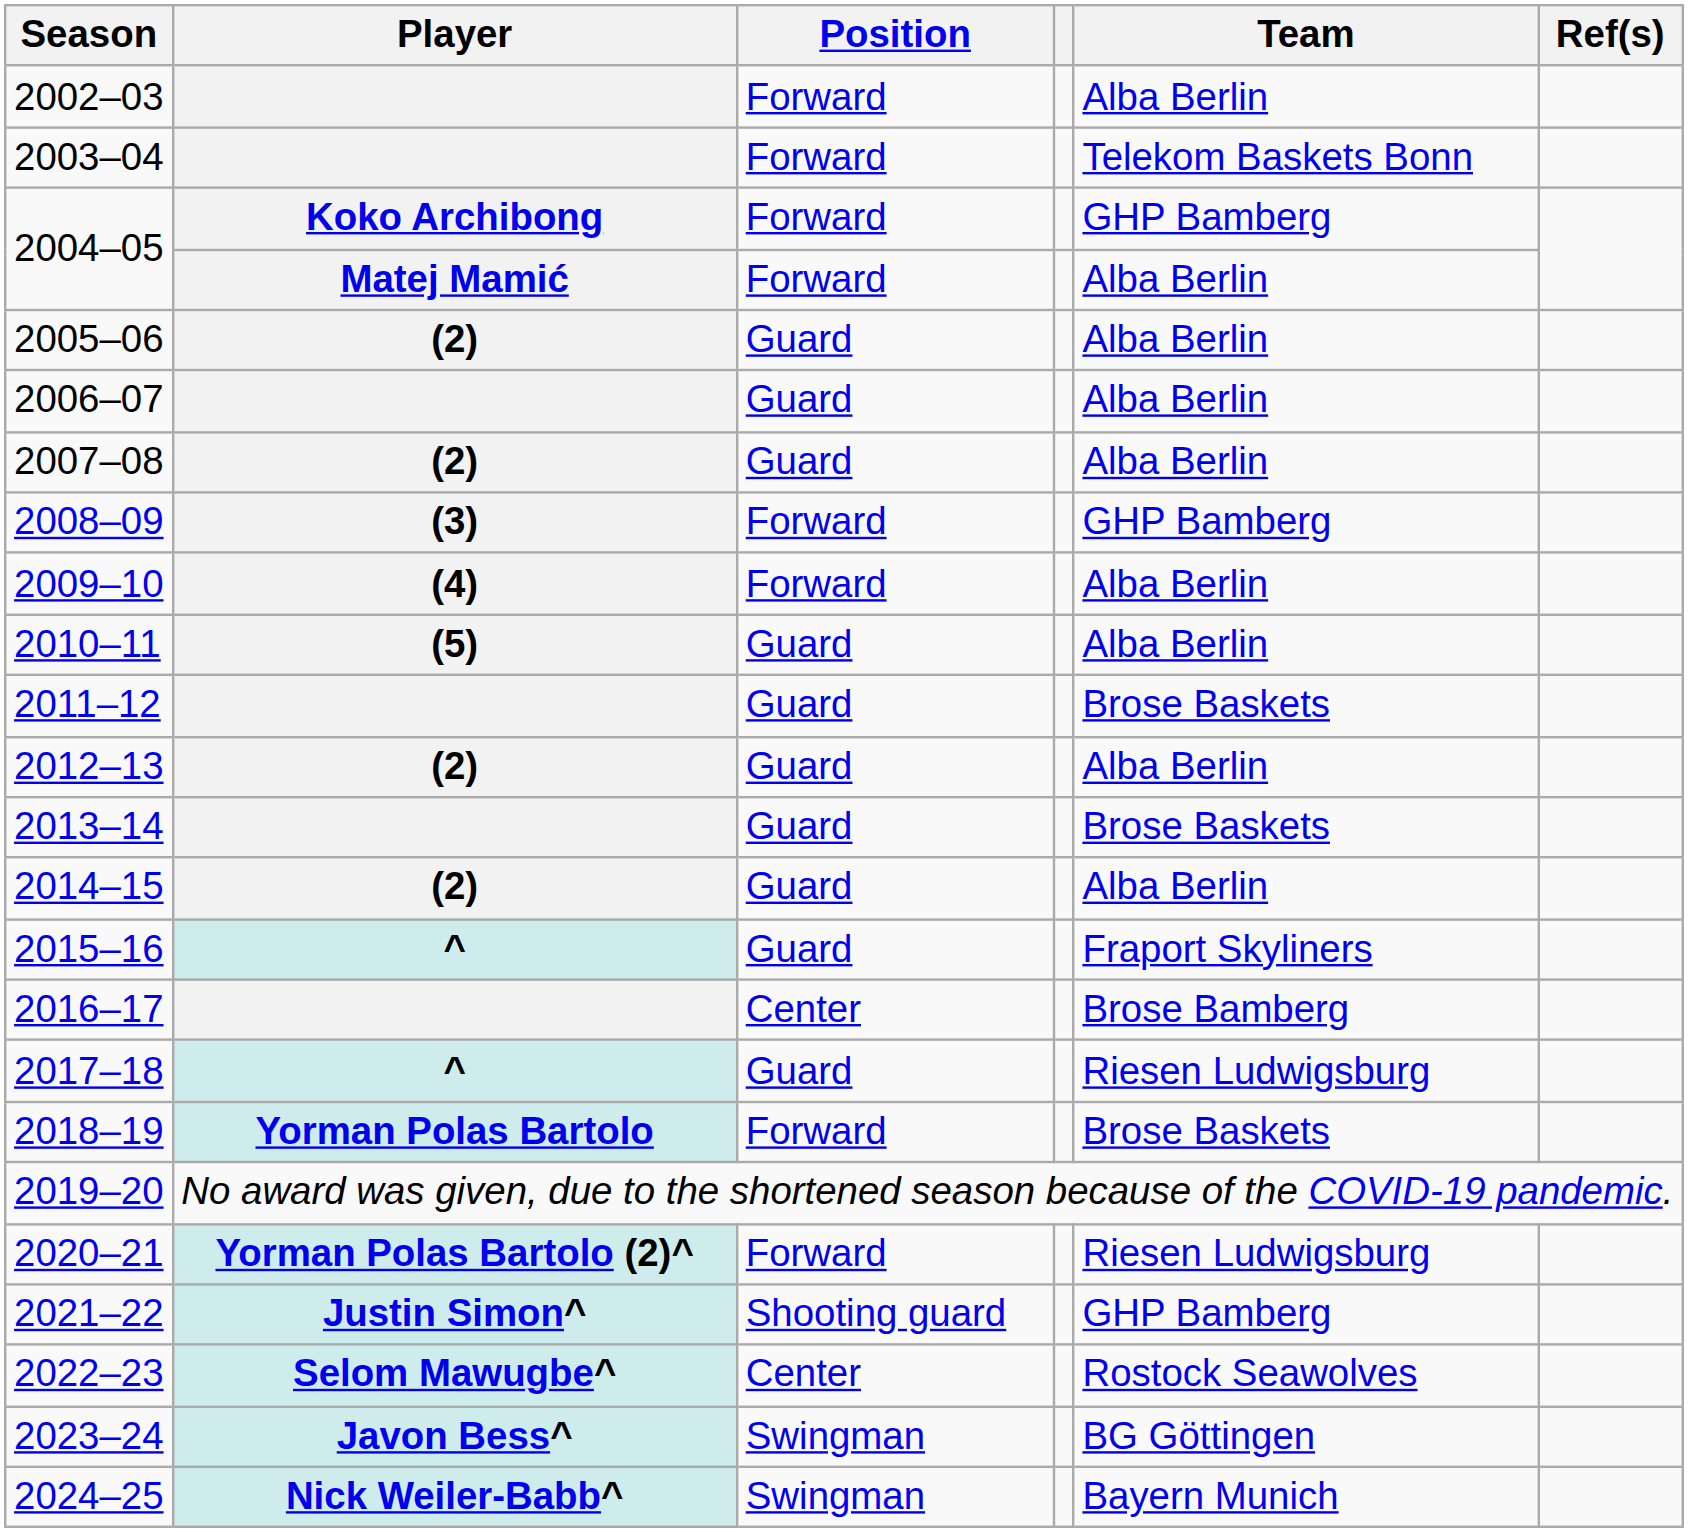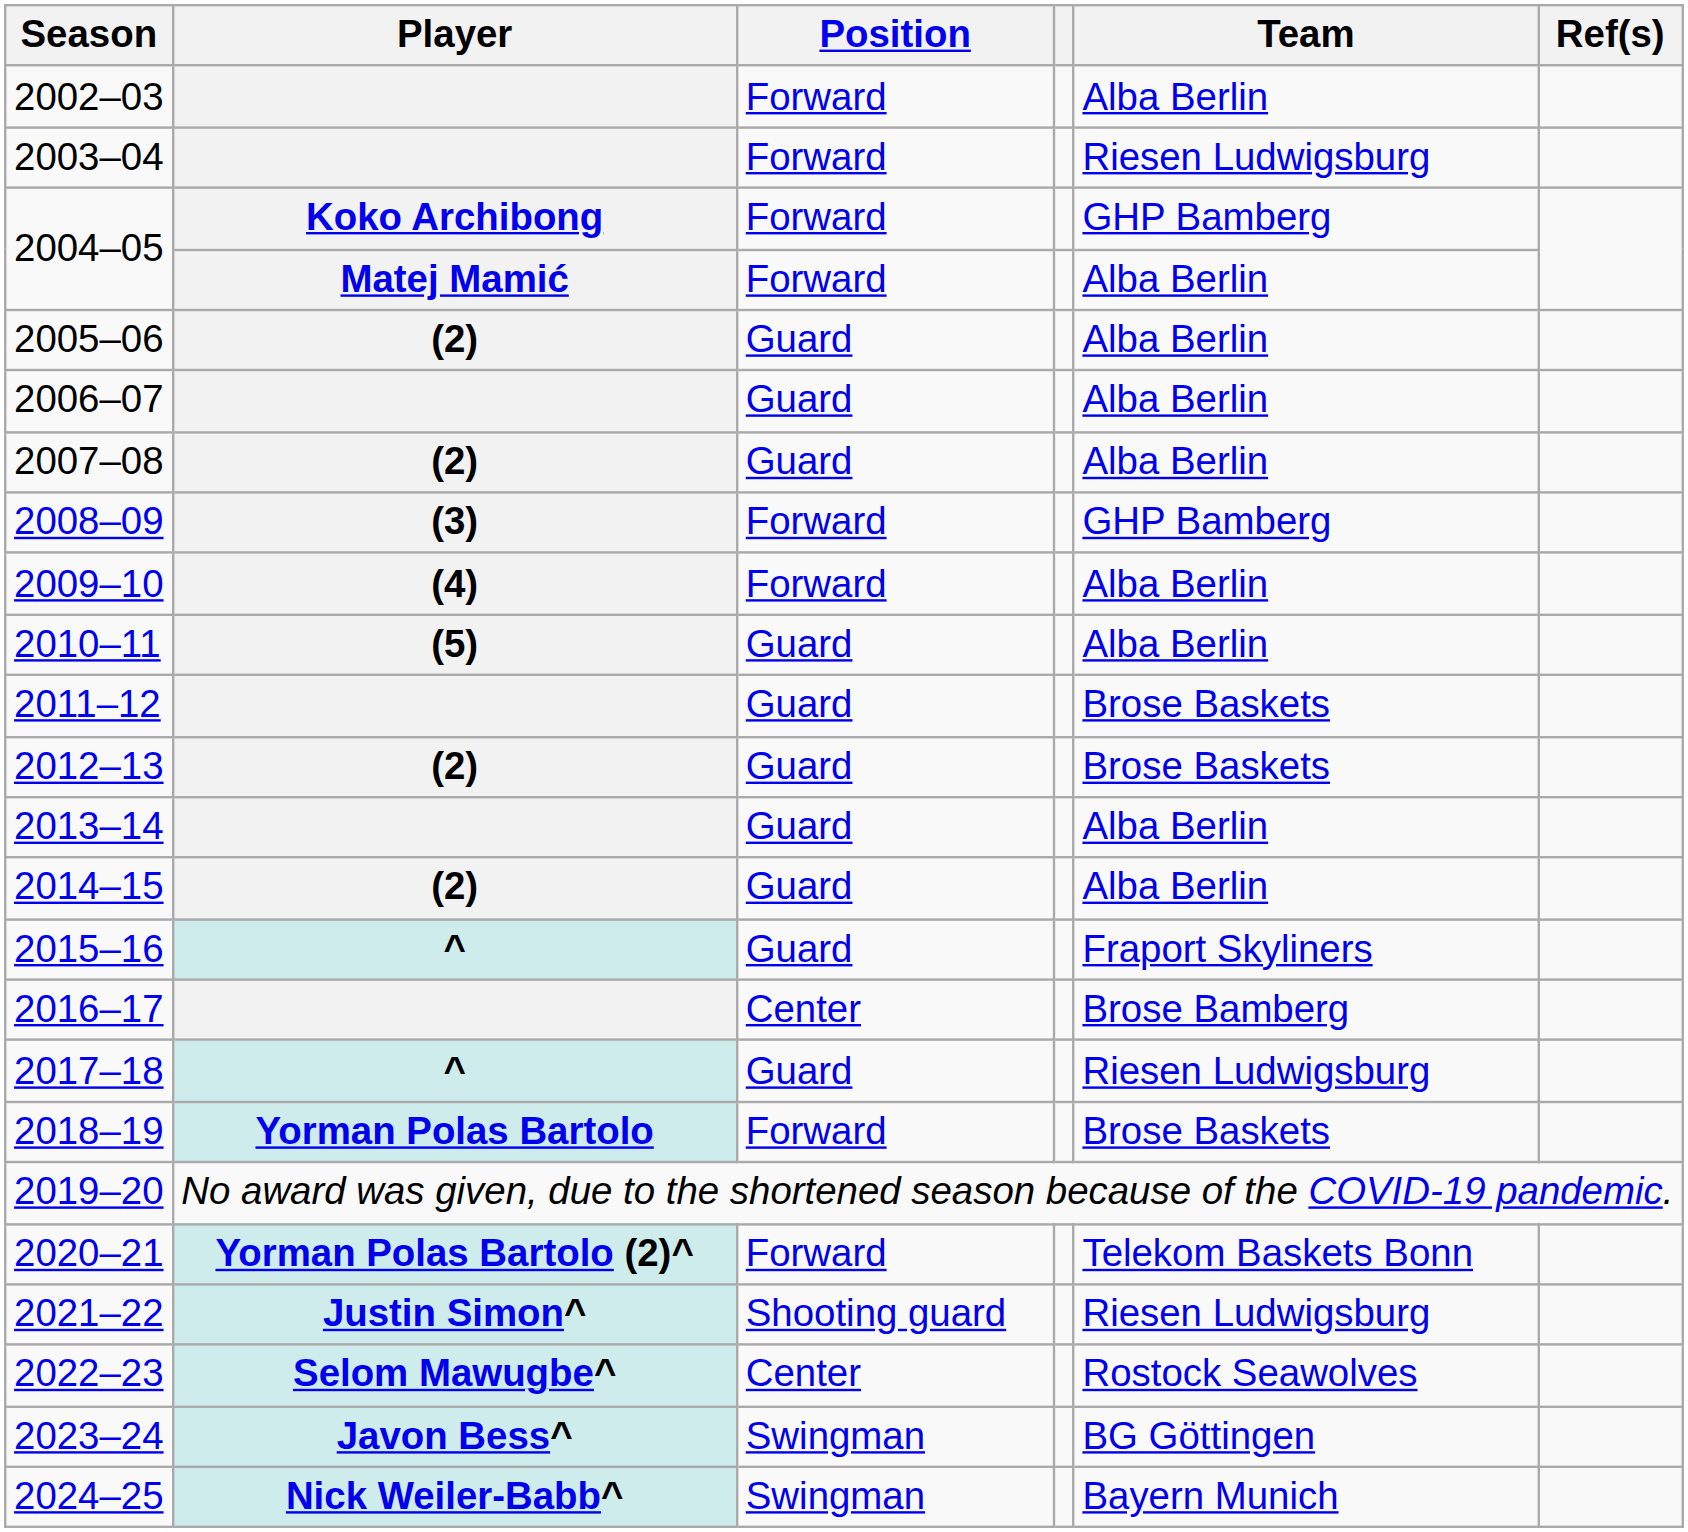2003–04 | Team: Telekom Baskets Bonn -> Riesen Ludwigsburg
2012–13 | Team: Alba Berlin -> Brose Baskets
2013–14 | Team: Brose Baskets -> Alba Berlin
2020–21 | Team: Riesen Ludwigsburg -> Telekom Baskets Bonn
2021–22 | Team: GHP Bamberg -> Riesen Ludwigsburg
